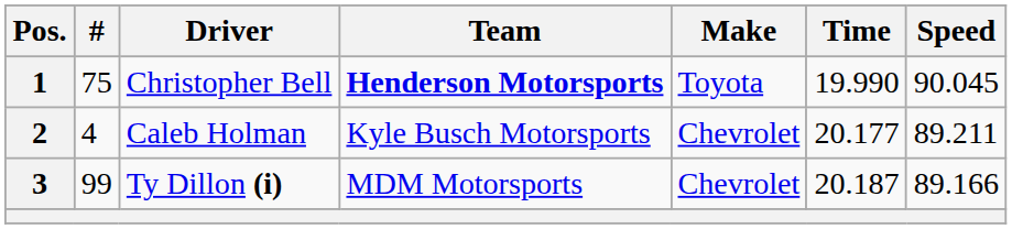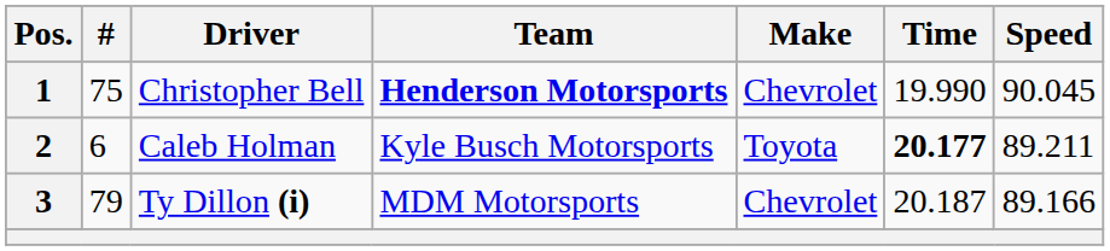1 | Make: Toyota -> Chevrolet
2 | #: 4 -> 6
2 | Make: Chevrolet -> Toyota
2 | Time: normal -> bold
3 | #: 99 -> 79
